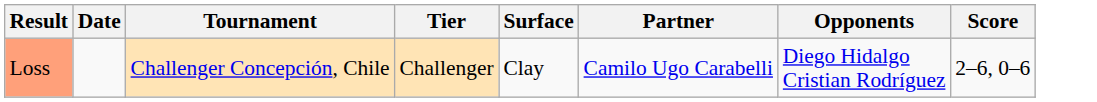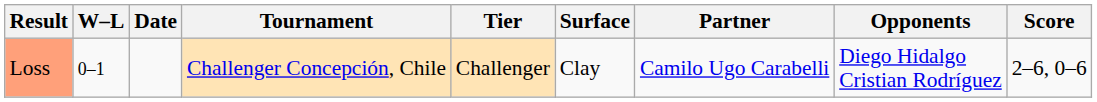+ column: W–L | 0–1
